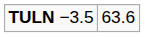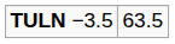TULN −3.5 | column 2: 63.6 -> 63.5
